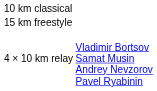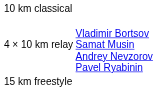rows swapped: 15 km freestyle <-> 4 × 10 km relay
